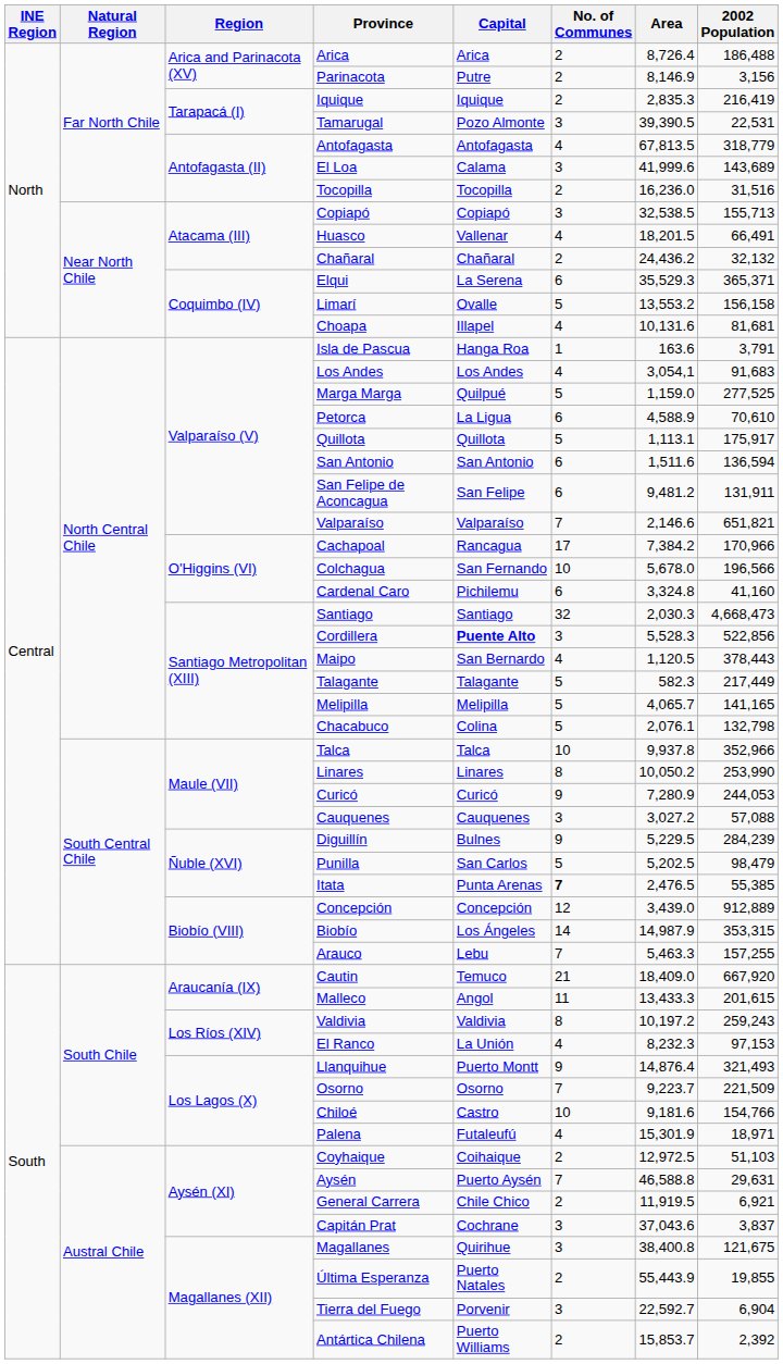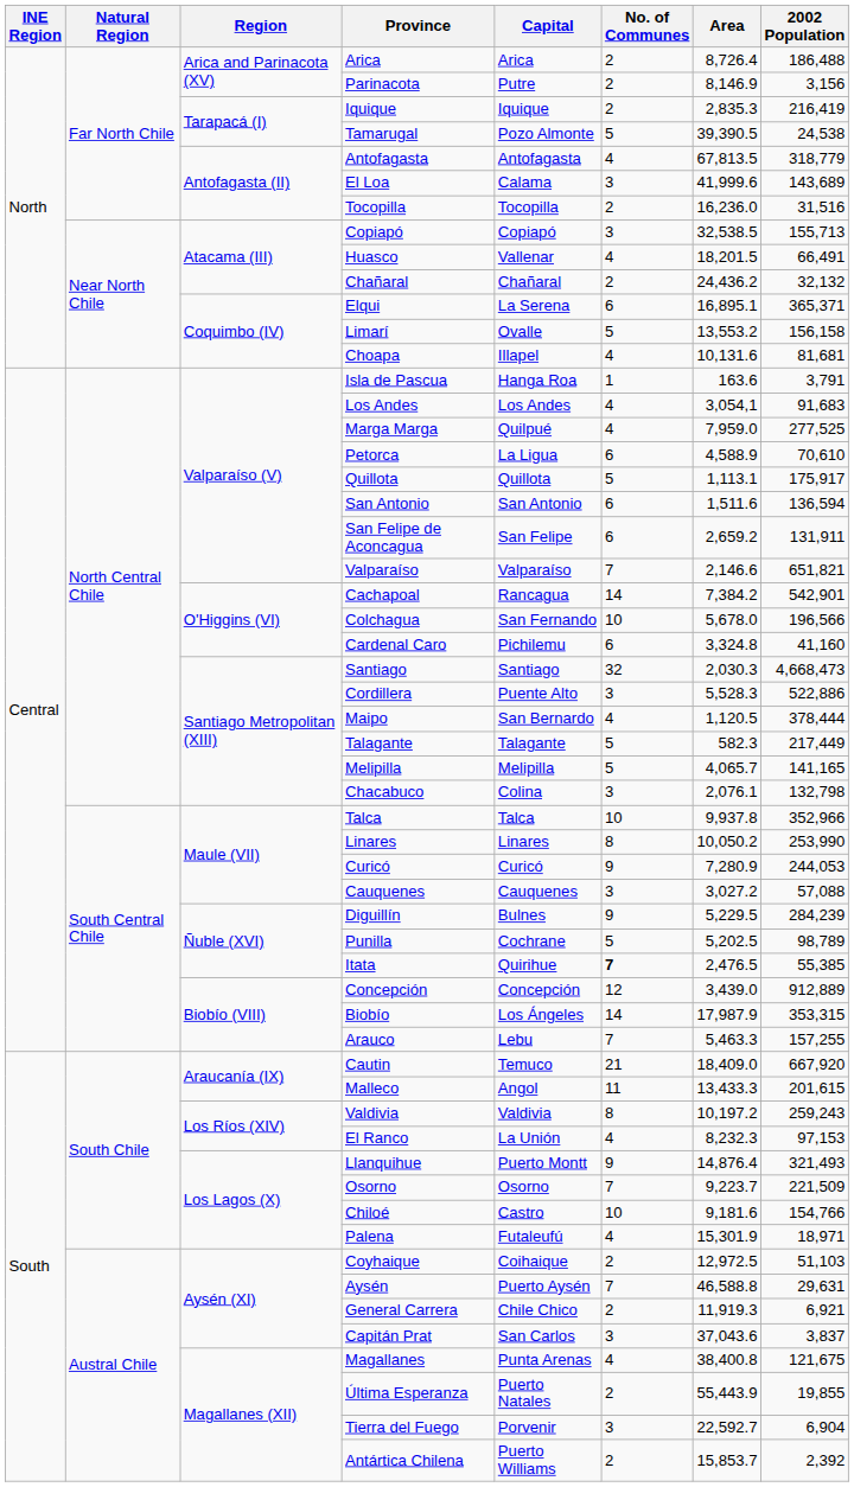Tamarugal | No. of Communes: 3 -> 5
Tamarugal | 2002 Population: 22,531 -> 24,538
Elqui | Area: 35,529.3 -> 16,895.1
Marga Marga | No. of Communes: 5 -> 4
Marga Marga | Area: 1,159.0 -> 7,959.0
San Felipe de Aconcagua | Area: 9,481.2 -> 2,659.2
Cachapoal | No. of Communes: 17 -> 14
Cachapoal | 2002 Population: 170,966 -> 542,901
Cordillera | Capital: bold -> normal
Cordillera | 2002 Population: 522,856 -> 522,886
Maipo | 2002 Population: 378,443 -> 378,444
Chacabuco | No. of Communes: 5 -> 3
Punilla | Capital: San Carlos -> Cochrane
Punilla | 2002 Population: 98,479 -> 98,789
Itata | Capital: Punta Arenas -> Quirihue
Biobío | Area: 14,987.9 -> 17,987.9
General Carrera | Area: 11,919.5 -> 11,919.3
Capitán Prat | Capital: Cochrane -> San Carlos
Magallanes | Capital: Quirihue -> Punta Arenas
Magallanes | No. of Communes: 3 -> 4
